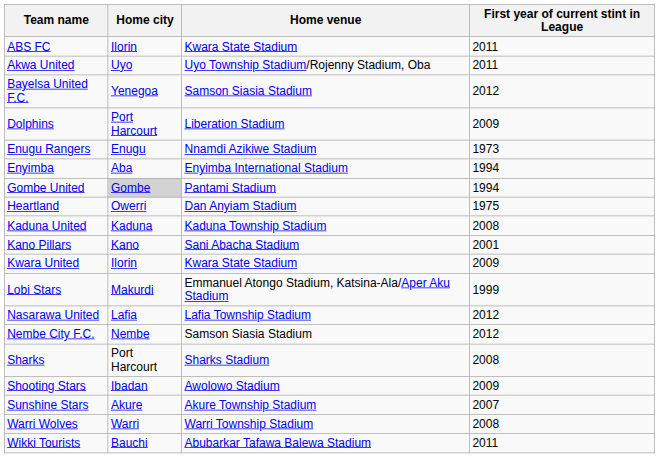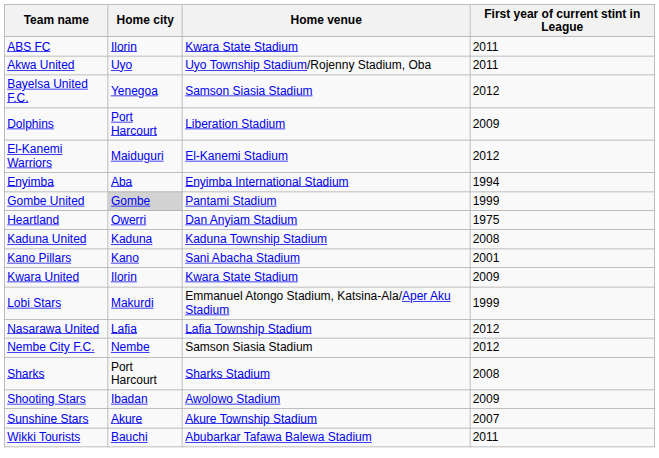+ row: El-Kanemi Warriors | Maiduguri | El-Kanemi Stadium | 2012
- row: Enugu Rangers | Enugu | Nnamdi Azikiwe Stadium | 1973
Gombe United | First year of current stint in League: 1994 -> 1999
- row: Warri Wolves | Warri | Warri Township Stadium | 2008
